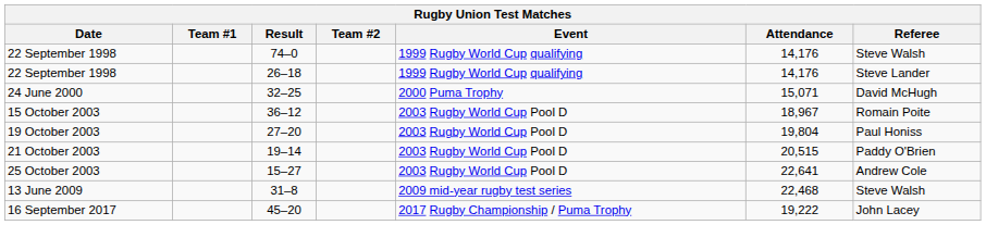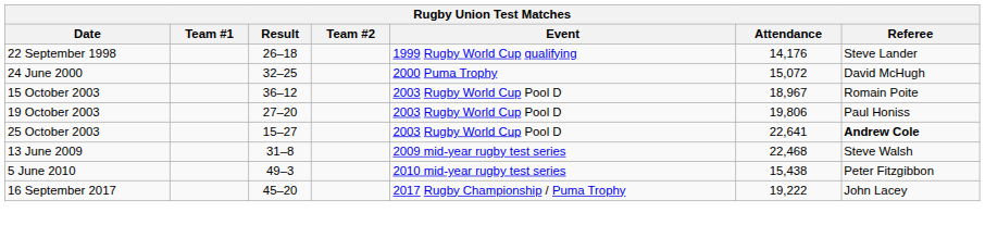- row: 22 September 1998 | 74–0 | 1999 Rugby World Cup qualifying | 14,176 | Steve Walsh
24 June 2000 | Attendance: 15,071 -> 15,072
19 October 2003 | Attendance: 19,804 -> 19,806
- row: 21 October 2003 | 19–14 | 2003 Rugby World Cup Pool D | 20,515 | Paddy O'Brien
25 October 2003 | Referee: normal -> bold
+ row: 5 June 2010 | 49–3 | 2010 mid-year rugby test series | 15,438 | Peter Fitzgibbon
